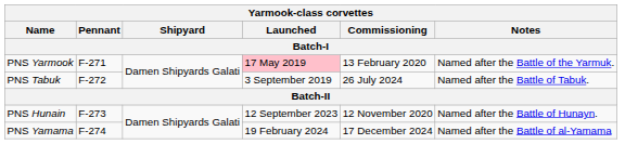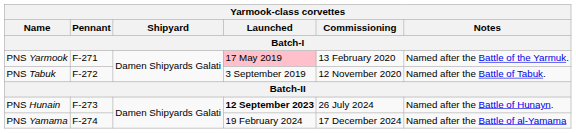PNS Tabuk | Commissioning: 26 July 2024 -> 12 November 2020
PNS Hunain | Launched: normal -> bold
PNS Hunain | Commissioning: 12 November 2020 -> 26 July 2024
